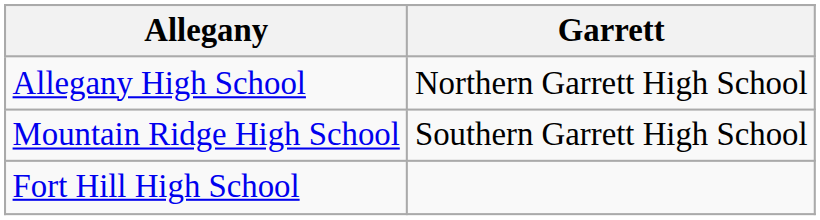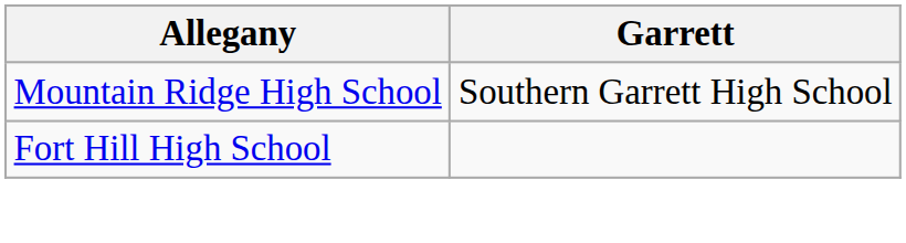- row: Allegany High School | Northern Garrett High School
